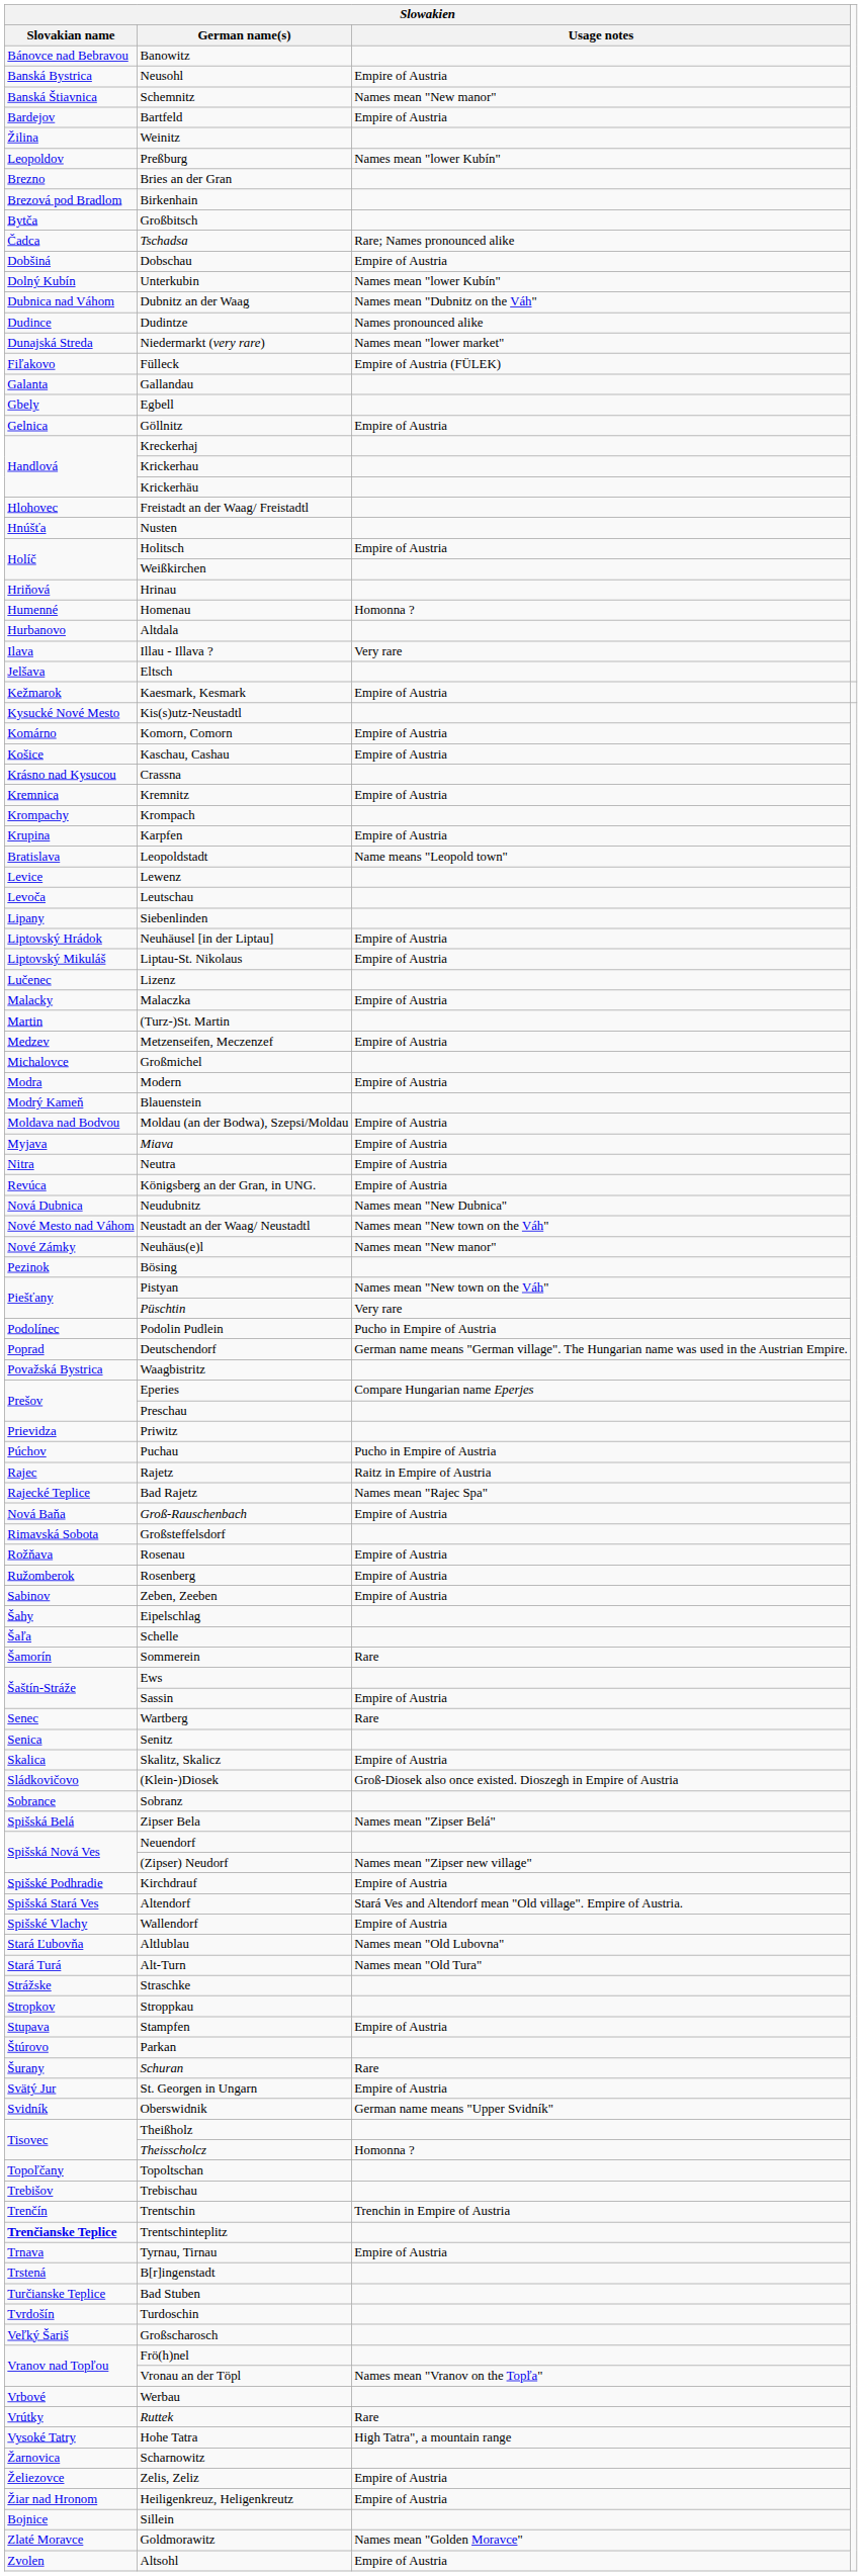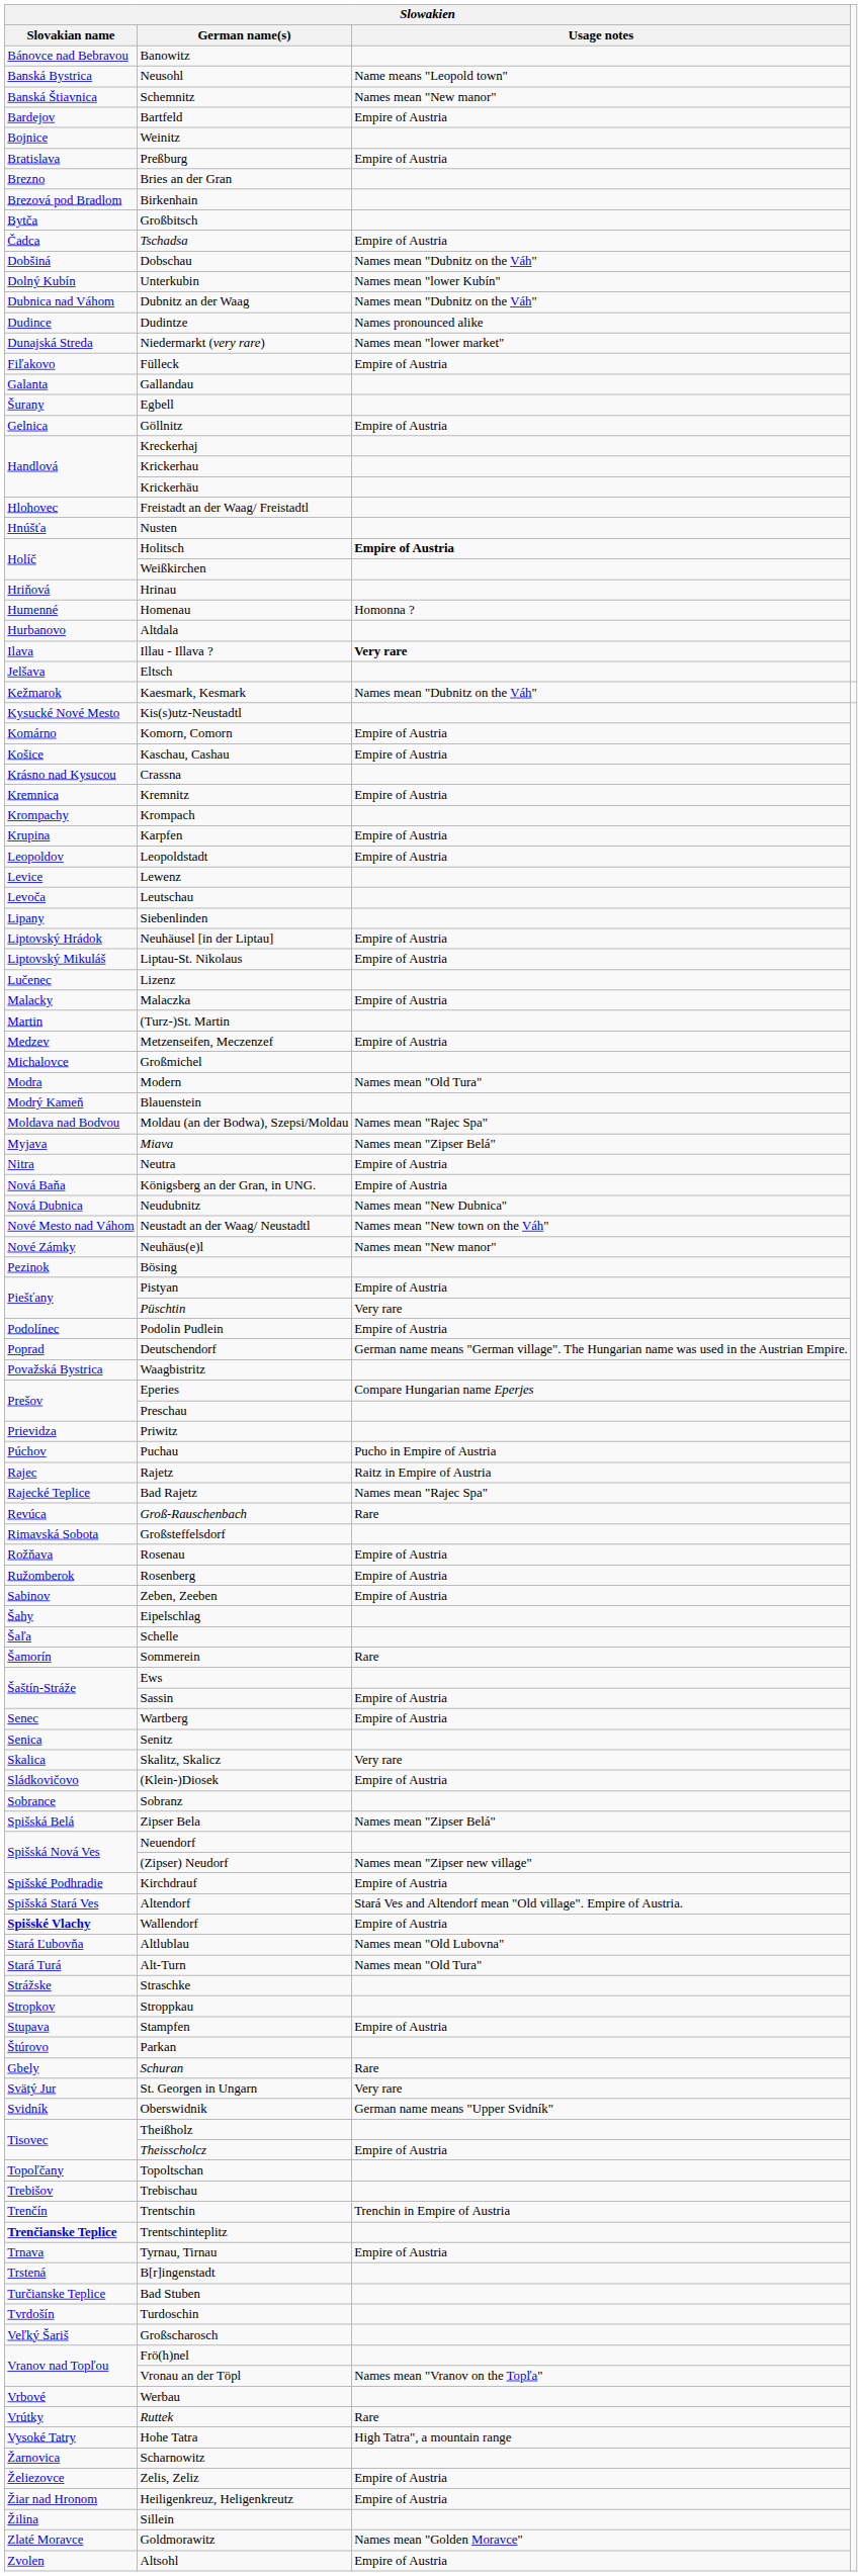Neusohl | Slowakien / Usage notes: Empire of Austria -> Name means "Leopold town"
Weinitz | Slowakien / Slovakian name: Žilina -> Bojnice
Preßburg | Slowakien / Slovakian name: Leopoldov -> Bratislava
Preßburg | Slowakien / Usage notes: Names mean "lower Kubín" -> Empire of Austria
Tschadsa | Slowakien / Usage notes: Rare; Names pronounced alike -> Empire of Austria
Dobschau | Slowakien / Usage notes: Empire of Austria -> Names mean "Dubnitz on the Váh"
Fülleck | Slowakien / Usage notes: Empire of Austria (FÜLEK) -> Empire of Austria
Egbell | Slowakien / Slovakian name: Gbely -> Šurany
Holitsch | Slowakien / Usage notes: normal -> bold
Illau - Illava ? | Slowakien / Usage notes: normal -> bold
Kaesmark, Kesmark | Slowakien / Usage notes: Empire of Austria -> Names mean "Dubnitz on the Váh"
Leopoldstadt | Slowakien / Slovakian name: Bratislava -> Leopoldov
Leopoldstadt | Slowakien / Usage notes: Name means "Leopold town" -> Empire of Austria
Modern | Slowakien / Usage notes: Empire of Austria -> Names mean "Old Tura"
Moldau (an der Bodwa), Szepsi/Moldau | Slowakien / Usage notes: Empire of Austria -> Names mean "Rajec Spa"
Miava | Slowakien / Usage notes: Empire of Austria -> Names mean "Zipser Belá"
Königsberg an der Gran, in UNG. | Slowakien / Slovakian name: Revúca -> Nová Baňa
Pistyan | Slowakien / Usage notes: Names mean "New town on the Váh" -> Empire of Austria
Podolin Pudlein | Slowakien / Usage notes: Pucho in Empire of Austria -> Empire of Austria
Groß-Rauschenbach | Slowakien / Slovakian name: Nová Baňa -> Revúca
Groß-Rauschenbach | Slowakien / Usage notes: Empire of Austria -> Rare
Wartberg | Slowakien / Usage notes: Rare -> Empire of Austria
Skalitz, Skalicz | Slowakien / Usage notes: Empire of Austria -> Very rare
(Klein-)Diosek | Slowakien / Usage notes: Groß-Diosek also once existed. Dioszegh in Empire of Austria -> Empire of Austria
Wallendorf | Slowakien / Slovakian name: normal -> bold
Schuran | Slowakien / Slovakian name: Šurany -> Gbely
St. Georgen in Ungarn | Slowakien / Usage notes: Empire of Austria -> Very rare
Theisscholcz | Slowakien / Usage notes: Homonna ? -> Empire of Austria
Sillein | Slowakien / Slovakian name: Bojnice -> Žilina
